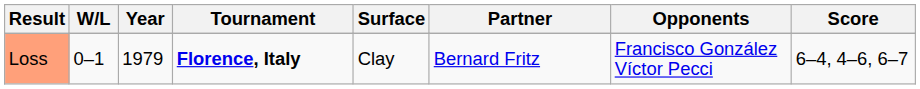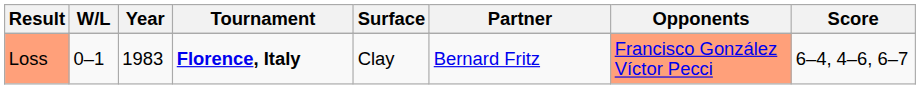Loss | Year: 1979 -> 1983
Loss | Opponents: no background -> lightsalmon background
